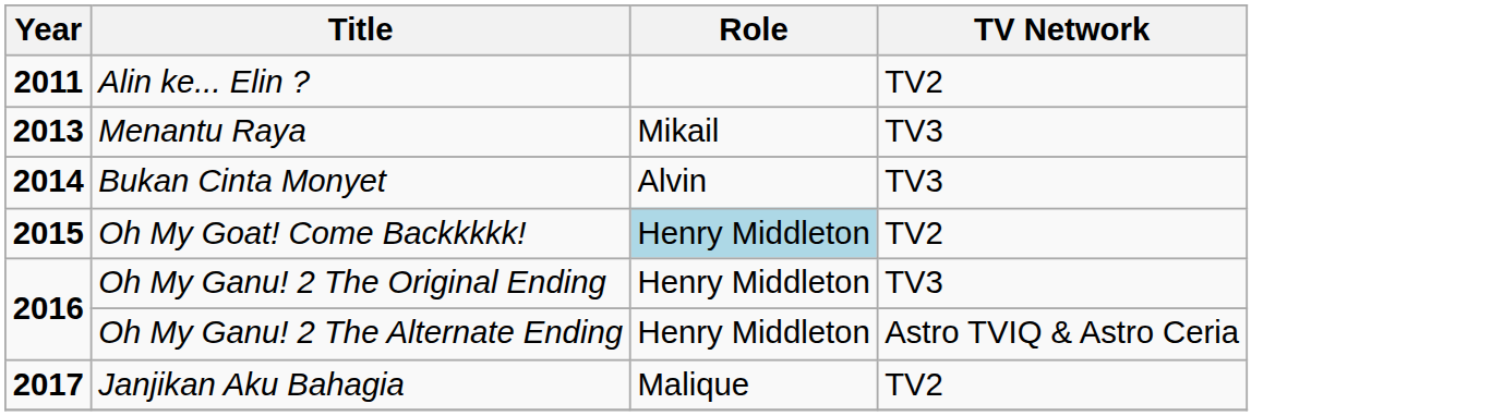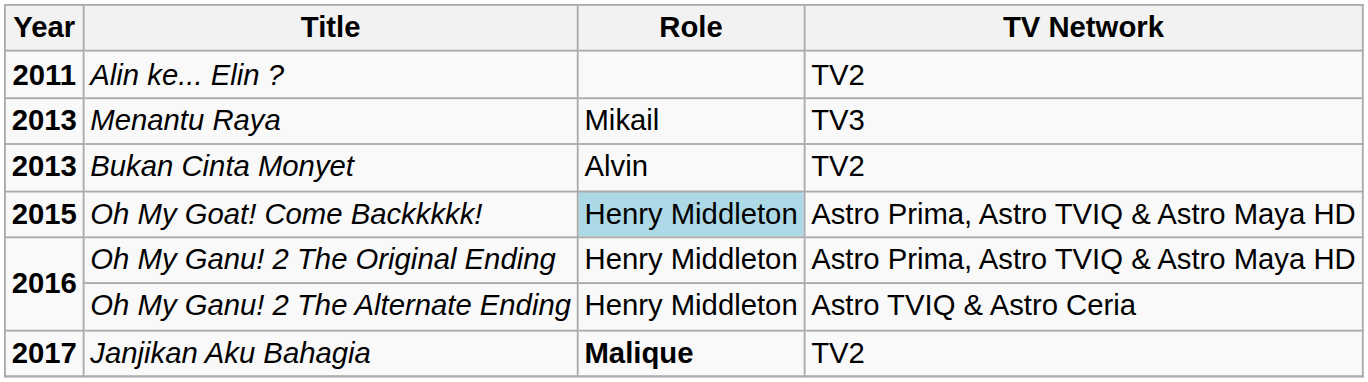Bukan Cinta Monyet | Year: 2014 -> 2013
Bukan Cinta Monyet | TV Network: TV3 -> TV2
Oh My Goat! Come Backkkkk! | TV Network: TV2 -> Astro Prima, Astro TVIQ & Astro Maya HD
Oh My Ganu! 2 The Original Ending | TV Network: TV3 -> Astro Prima, Astro TVIQ & Astro Maya HD
Janjikan Aku Bahagia | Role: normal -> bold
